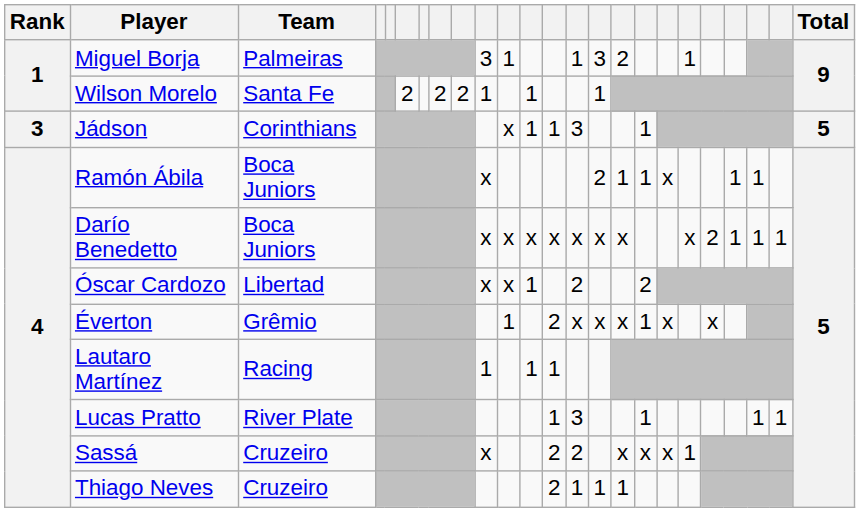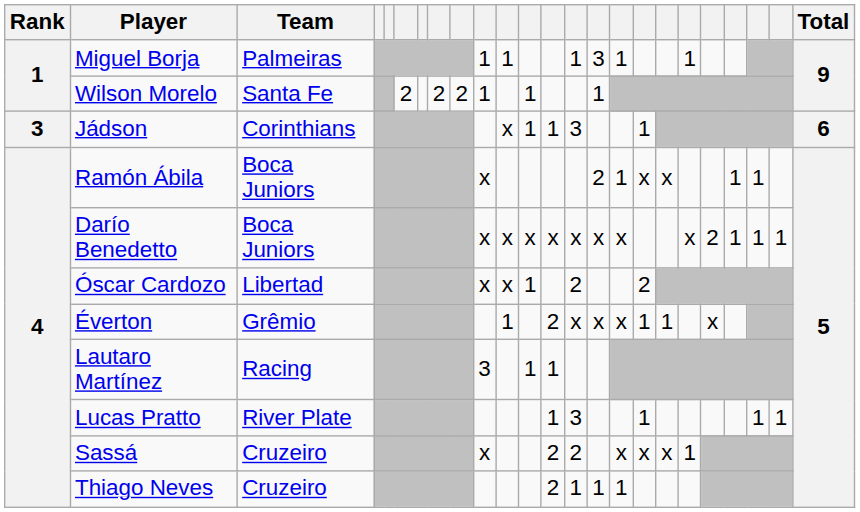Miguel Borja | column 10: 3 -> 1
Miguel Borja | column 16: 2 -> 1
Jádson | Total: 5 -> 6
Ramón Ábila | column 17: 1 -> x
Éverton | column 18: x -> 1
Lautaro Martínez | column 10: 1 -> 3
